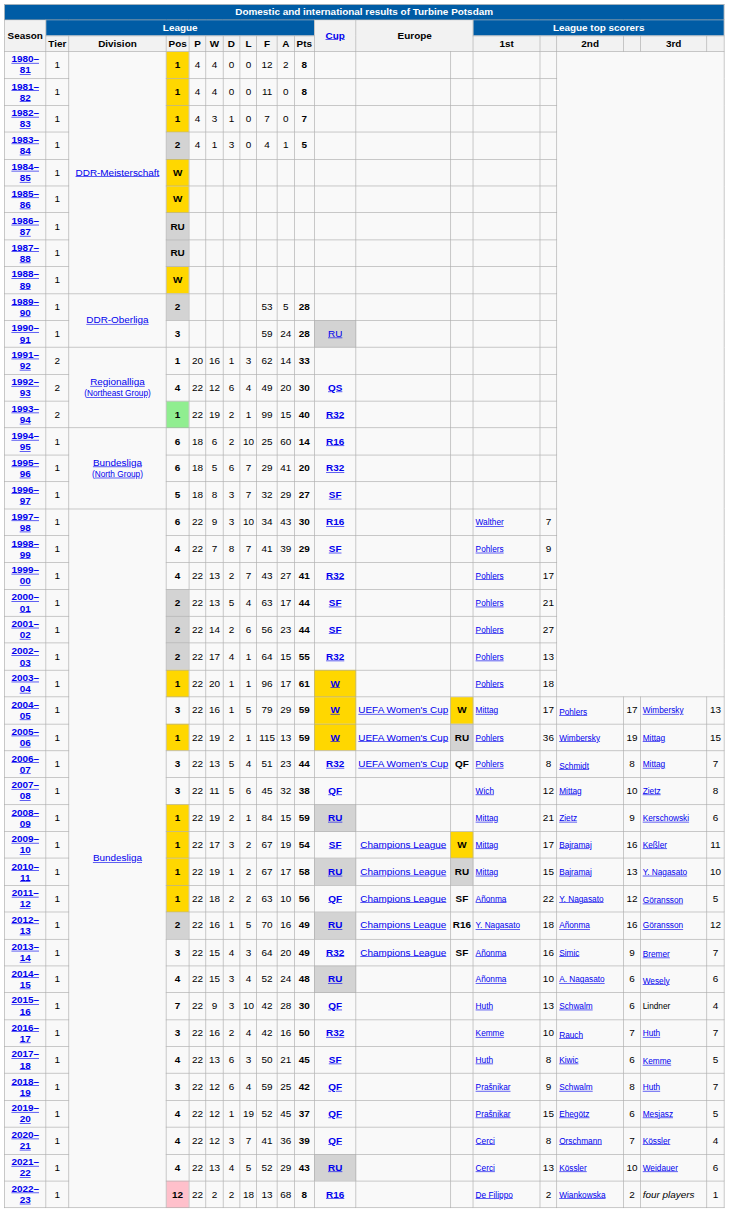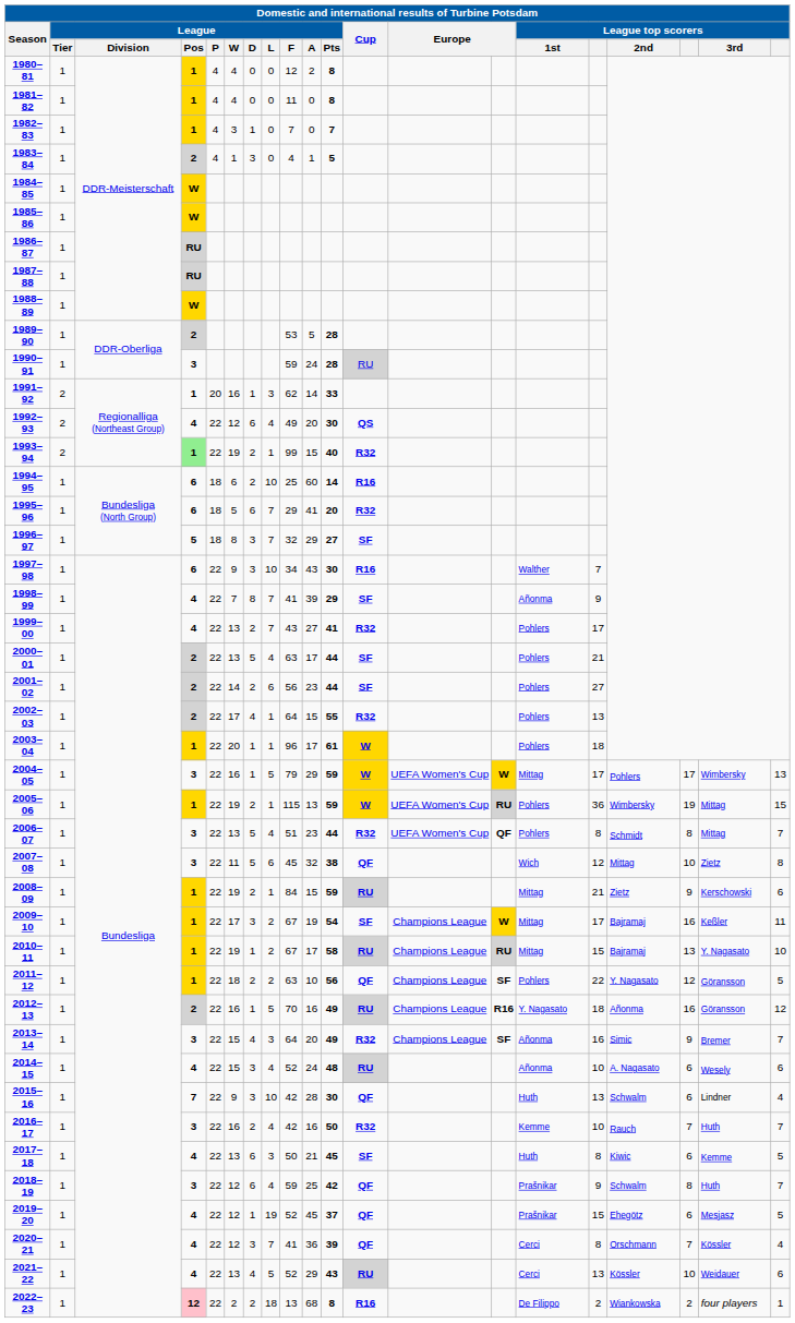1998–99 | League top scorers / 1st: Pohlers -> Añonma
2011–12 | League top scorers / 1st: Añonma -> Pohlers
